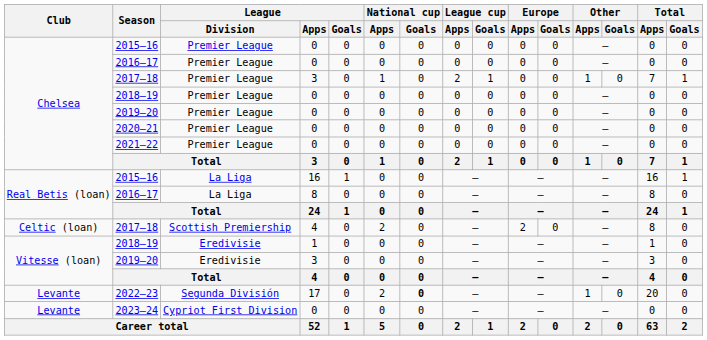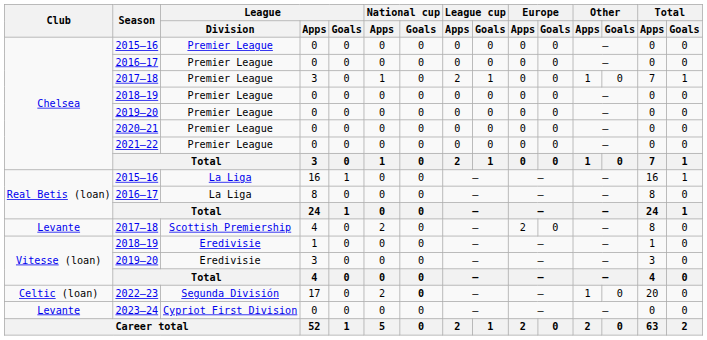2017–18 / 4 | Club: Celtic (loan) -> Levante
2022–23 | Club: Levante -> Celtic (loan)
